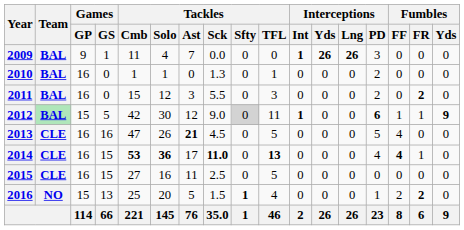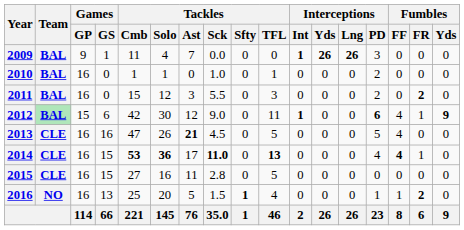2010 | Tackles / Sck: 1.3 -> 1.0
2012 | Games / GS: 5 -> 6
2012 | Tackles / Sfty: lightgrey background -> no background
2012 | Fumbles / FF: 1 -> 4
2015 | Tackles / Sck: 2.5 -> 2.8
2016 | Games / GP: 15 -> 16
2016 | Fumbles / FF: 2 -> 1
